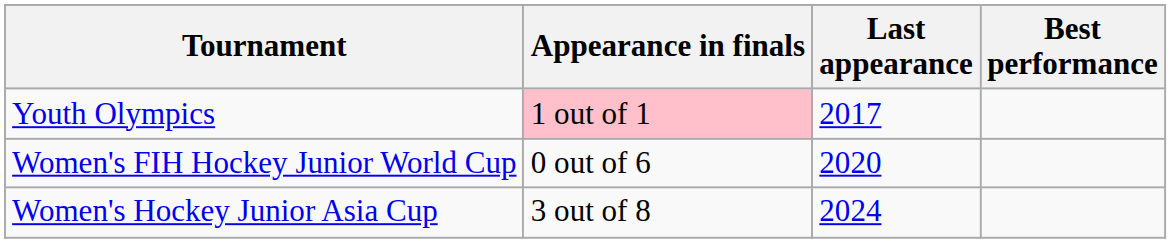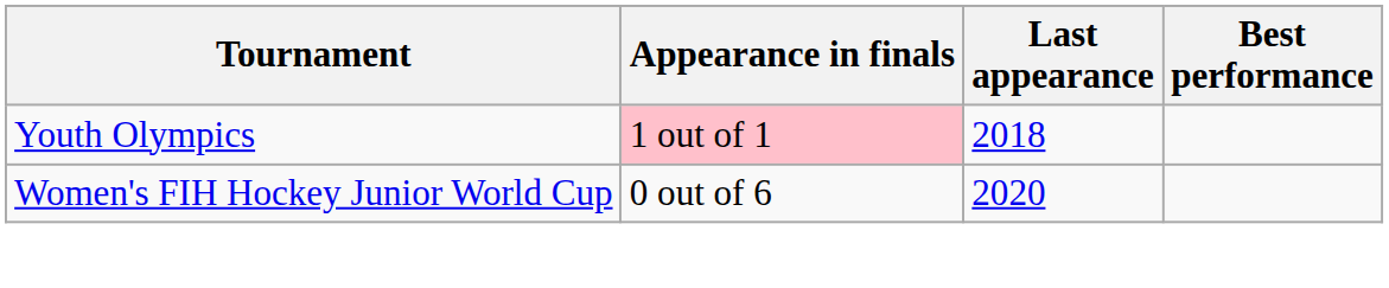Youth Olympics | Last appearance: 2017 -> 2018
- row: Women's Hockey Junior Asia Cup | 3 out of 8 | 2024
